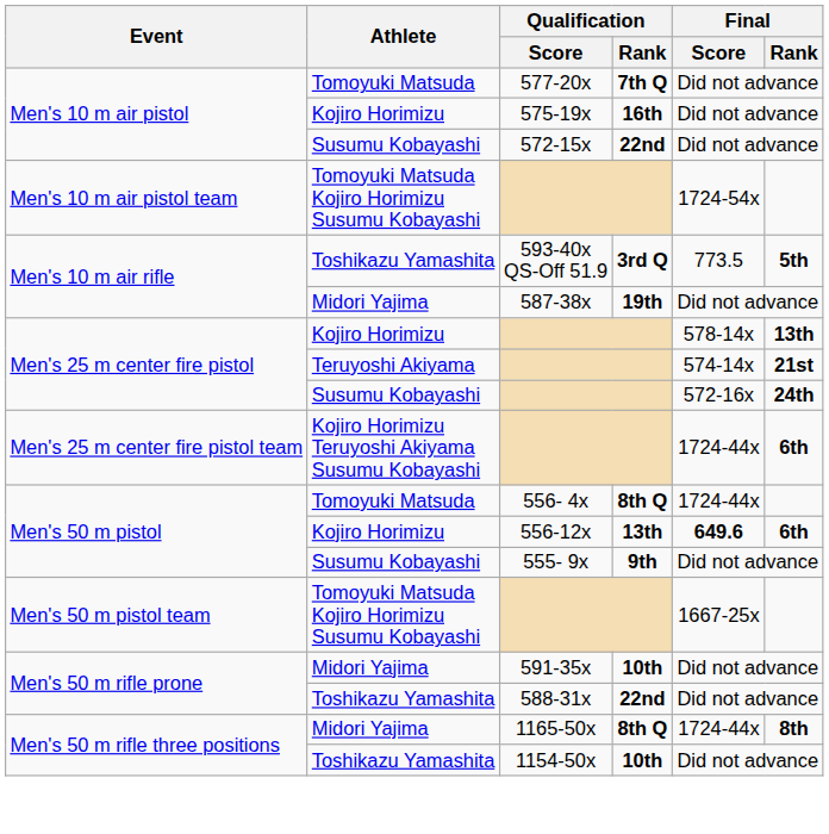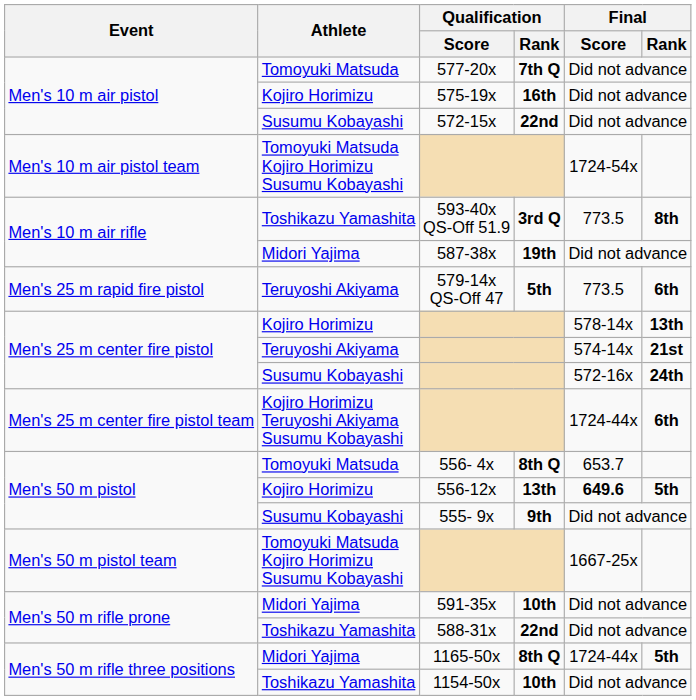593-40x QS-Off 51.9 | Final / Rank: 5th -> 8th
+ row: Men's 25 m rapid fire pistol | Teruyoshi Akiyama | 579-14x QS-Off 47 | 5th | 773.5 | 6th
556- 4x | Final / Score: 1724-44x -> 653.7
556-12x | Final / Rank: 6th -> 5th
1165-50x | Final / Rank: 8th -> 5th
